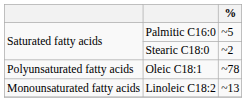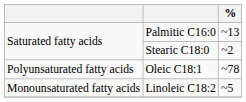Palmitic C16:0 | %: ~5 -> ~13
Linoleic C18:2 | %: ~13 -> ~5
